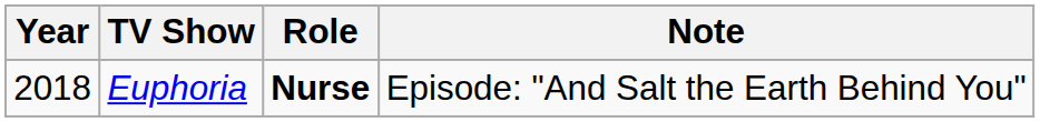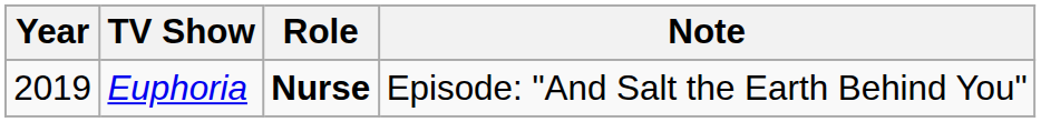Euphoria | Year: 2018 -> 2019
